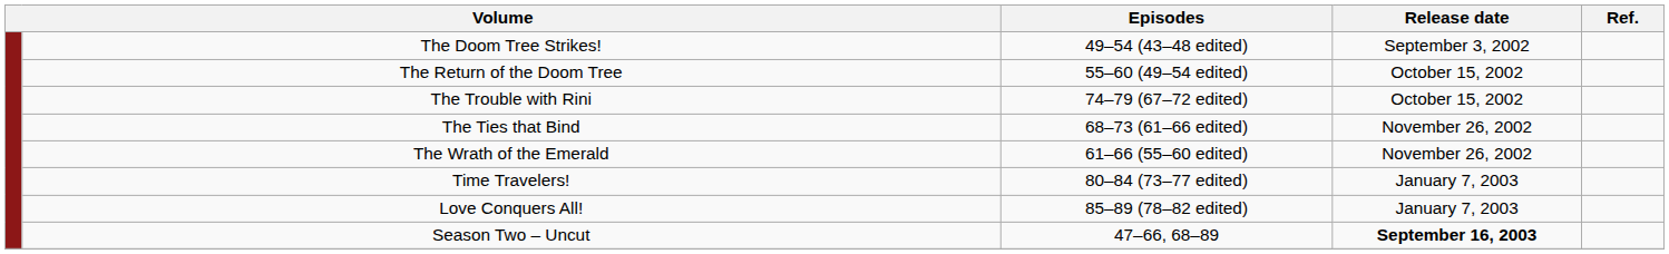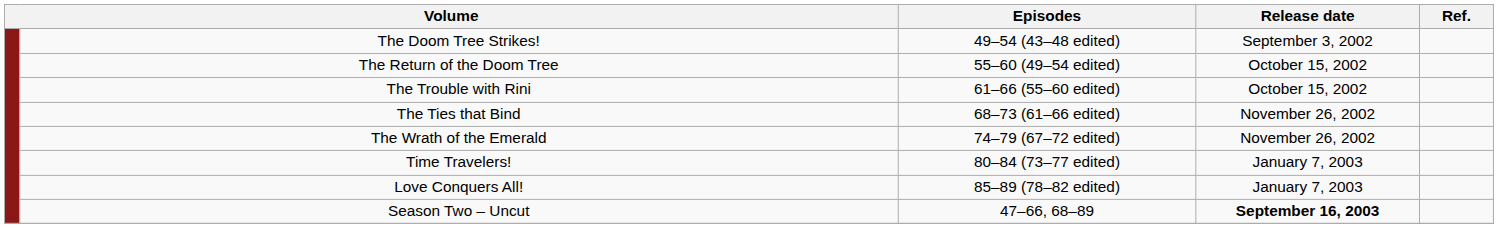The Trouble with Rini | Episodes: 74–79 (67–72 edited) -> 61–66 (55–60 edited)
The Wrath of the Emerald | Episodes: 61–66 (55–60 edited) -> 74–79 (67–72 edited)
